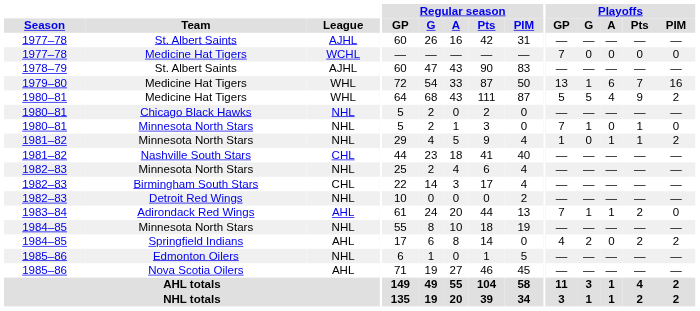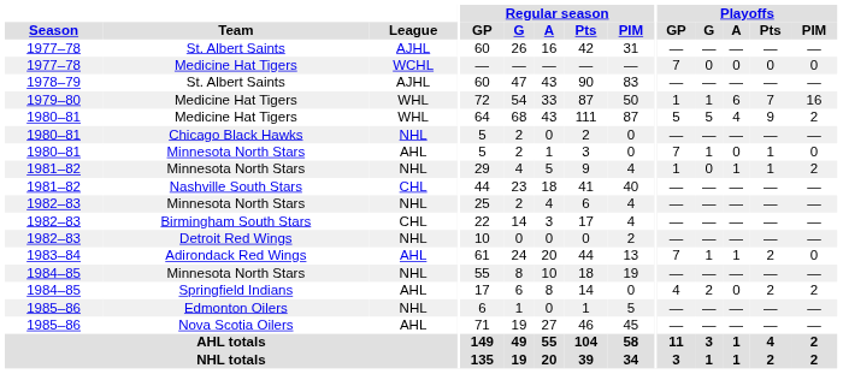1979–80 / Medicine Hat Tigers | Playoffs / GP: 13 -> 1
1980–81 / Minnesota North Stars | League: NHL -> AHL
